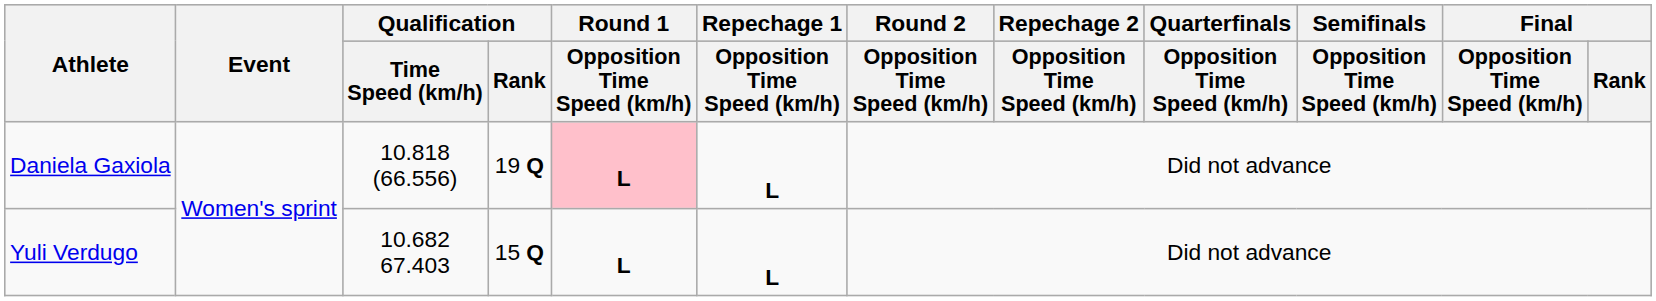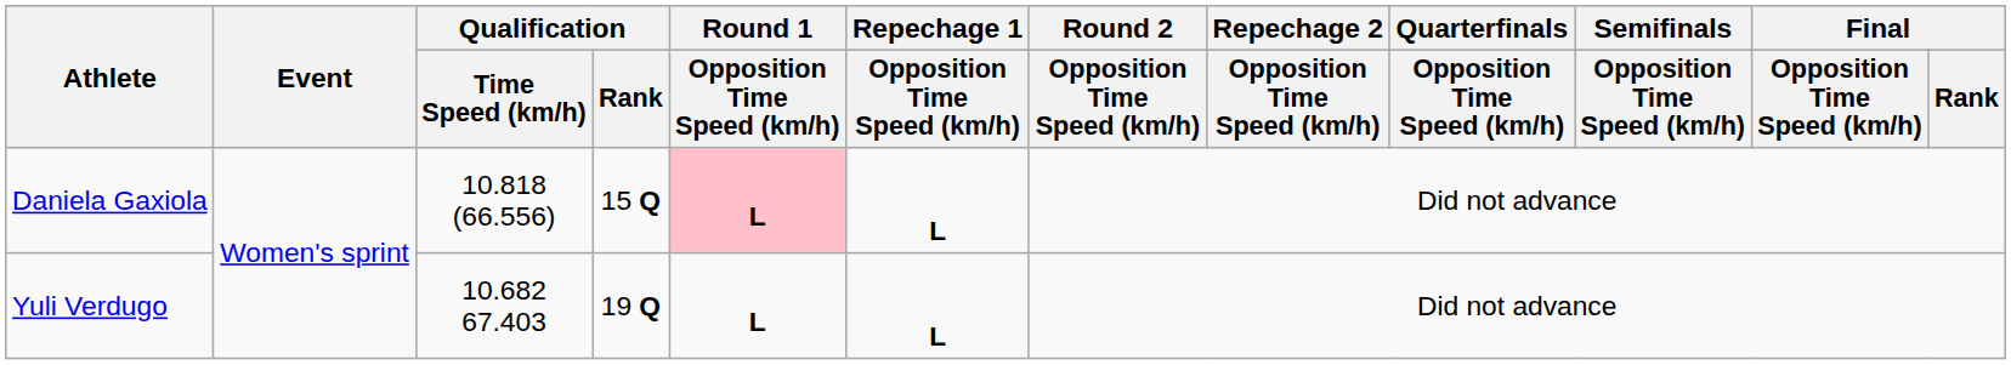Daniela Gaxiola | Qualification / Rank: 19 Q -> 15 Q
Yuli Verdugo | Qualification / Rank: 15 Q -> 19 Q
